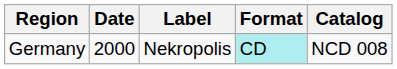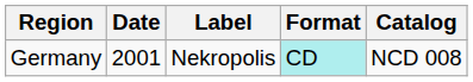Germany | Date: 2000 -> 2001
